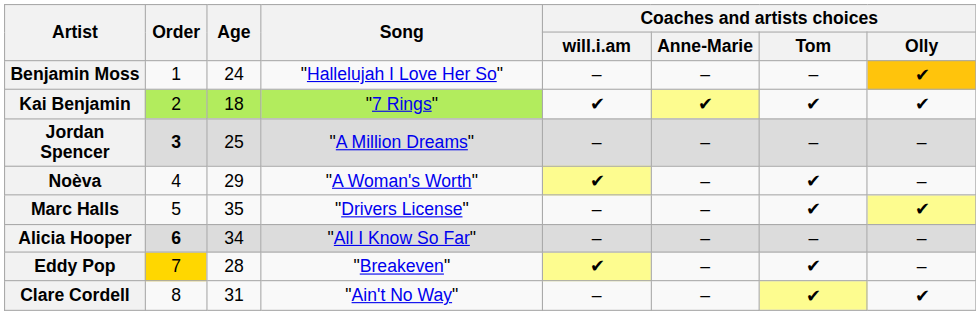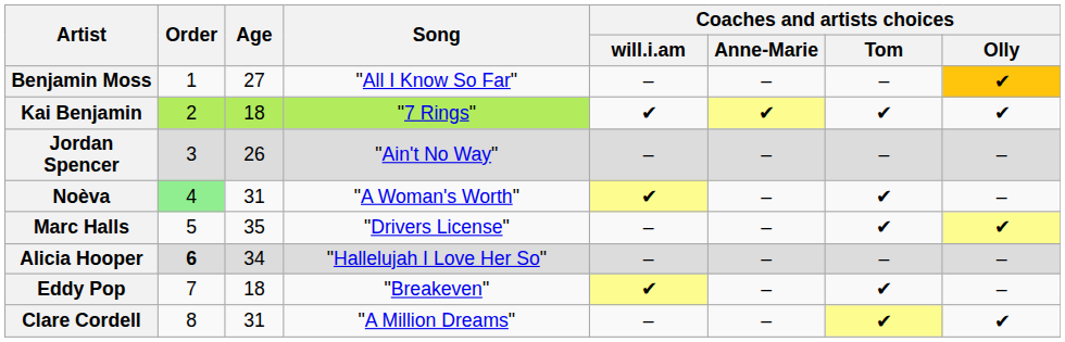Benjamin Moss | Age: 24 -> 27
Benjamin Moss | Song: "Hallelujah I Love Her So" -> "All I Know So Far"
Jordan Spencer | Order: bold -> normal
Jordan Spencer | Age: 25 -> 26
Jordan Spencer | Song: "A Million Dreams" -> "Ain't No Way"
Noèva | Order: no background -> lightgreen background
Noèva | Age: 29 -> 31
Alicia Hooper | Song: "All I Know So Far" -> "Hallelujah I Love Her So"
Eddy Pop | Order: gold background -> no background
Eddy Pop | Age: 28 -> 18
Clare Cordell | Song: "Ain't No Way" -> "A Million Dreams"
